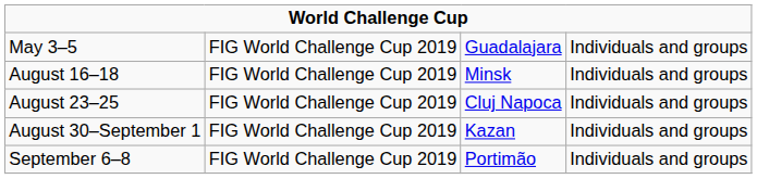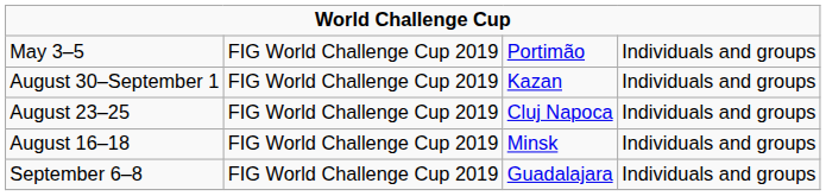May 3–5 | column 3: Guadalajara -> Portimão
rows swapped: August 16–18 <-> August 30–September 1
September 6–8 | column 3: Portimão -> Guadalajara
